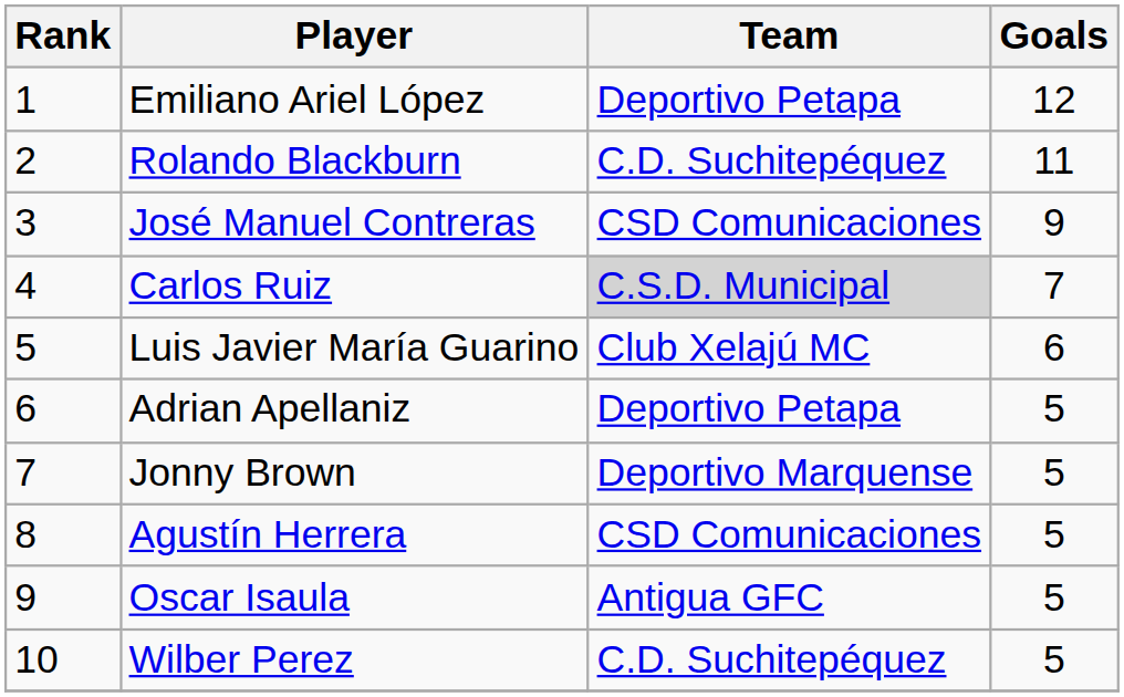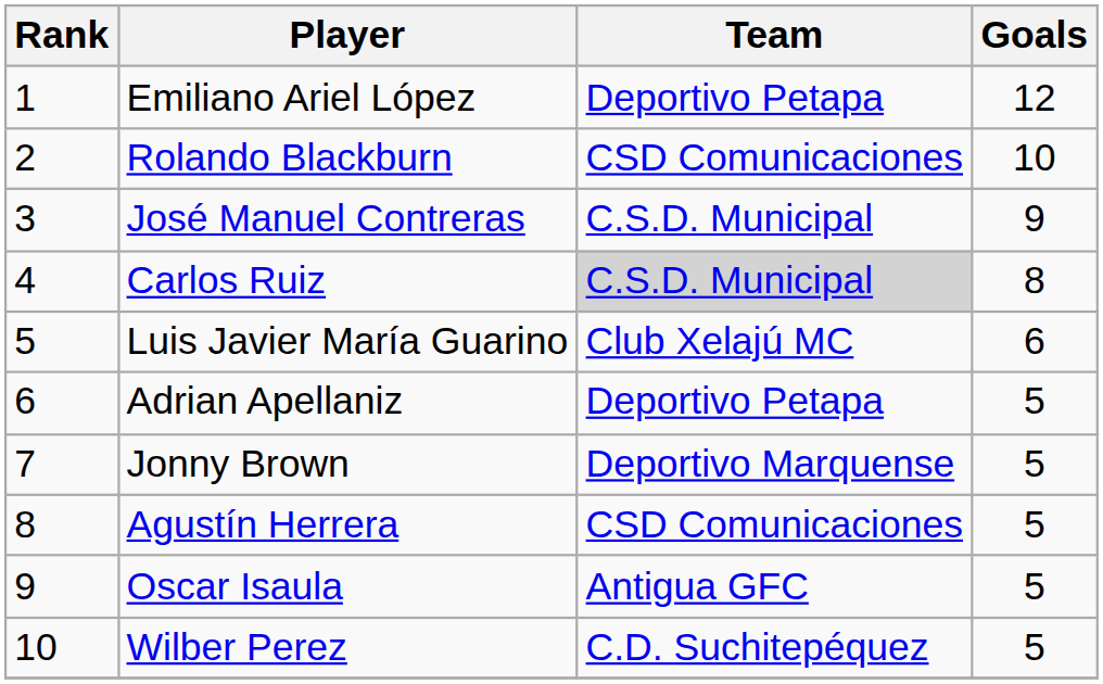Rolando Blackburn | Team: C.D. Suchitepéquez -> CSD Comunicaciones
Rolando Blackburn | Goals: 11 -> 10
José Manuel Contreras | Team: CSD Comunicaciones -> C.S.D. Municipal
Carlos Ruiz | Goals: 7 -> 8
